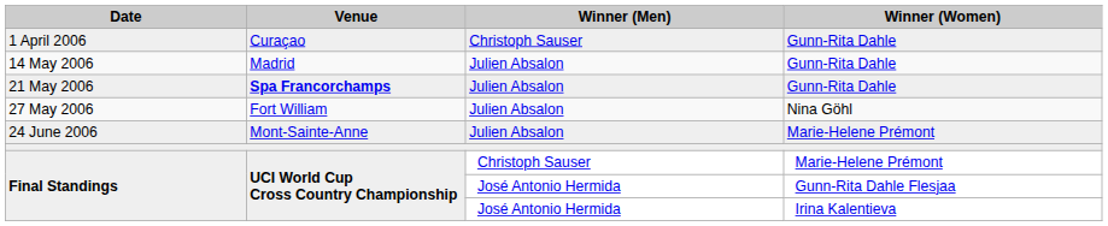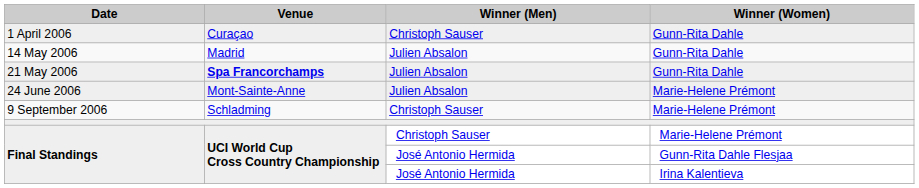- row: 27 May 2006 | Fort William | Julien Absalon | Nina Göhl
+ row: 9 September 2006 | Schladming | Christoph Sauser | Marie-Helene Prémont
